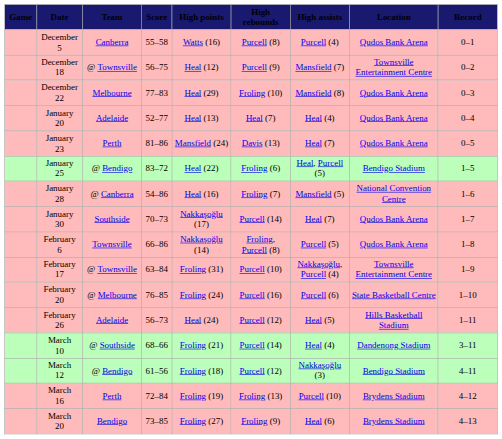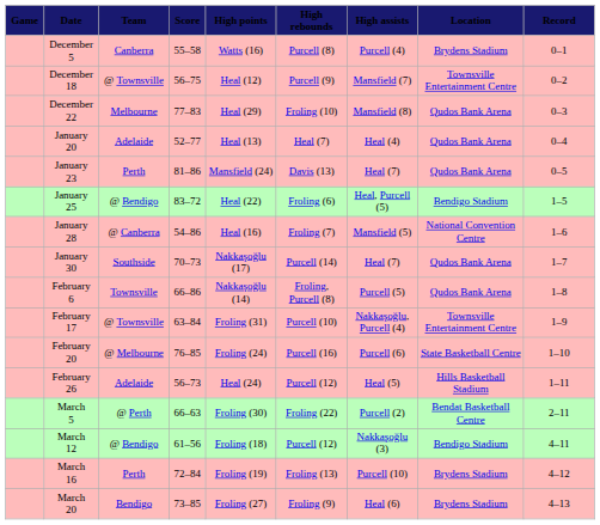December 5 | Location: Qudos Bank Arena -> Brydens Stadium
+ row: March 5 | @ Perth | 66–63 | Froling (30) | Froling (22) | Purcell (2) | Bendat Basketball Centre | 2–11
- row: March 10 | @ Southside | 68–66 | Froling (21) | Purcell (14) | Heal (4) | Dandenong Stadium | 3–11
